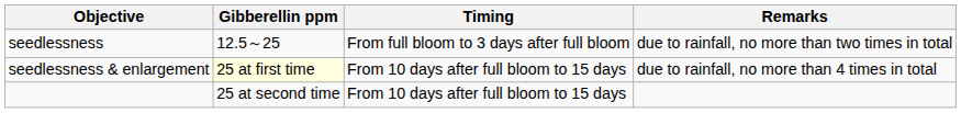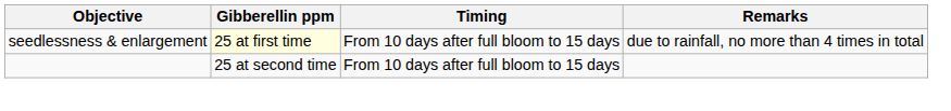- row: seedlessness | 12.5～25 | From full bloom to 3 days after full bloom | due to rainfall, no more than two times in total
